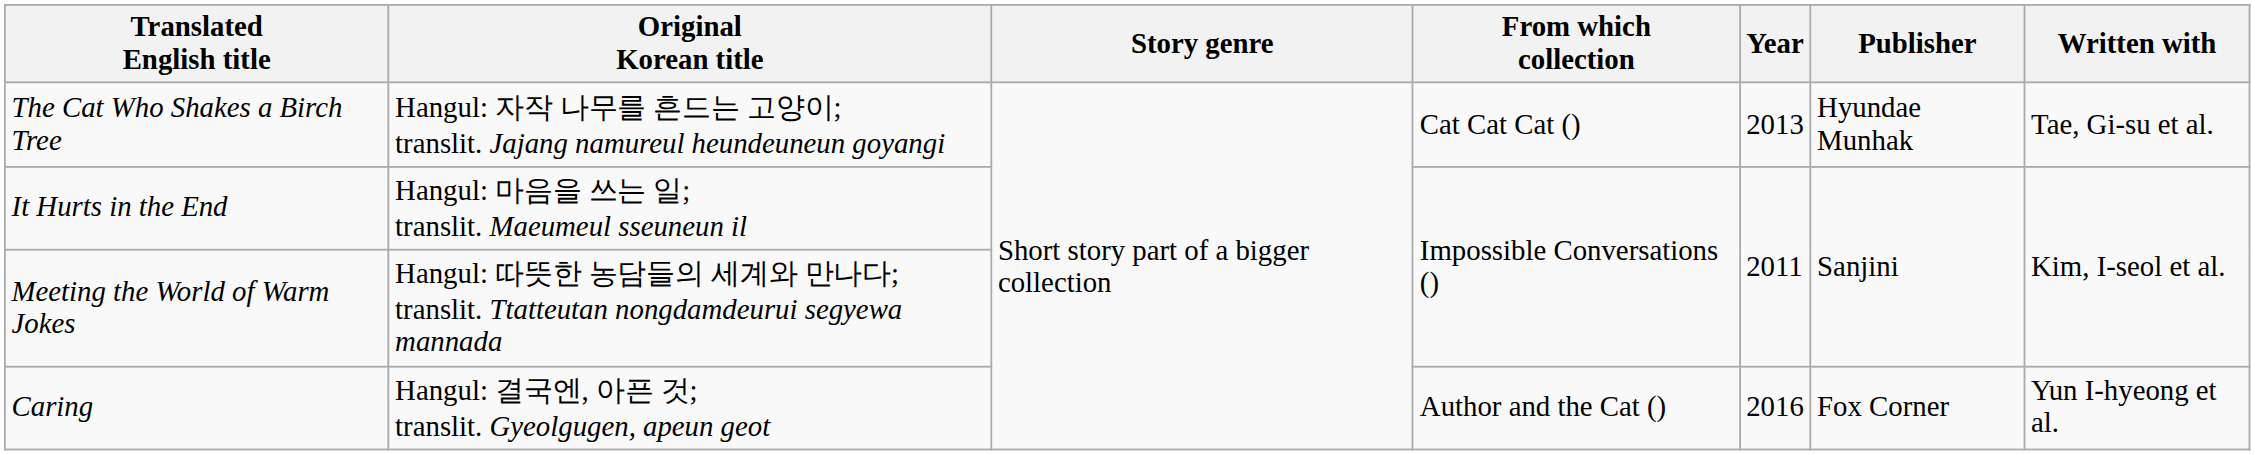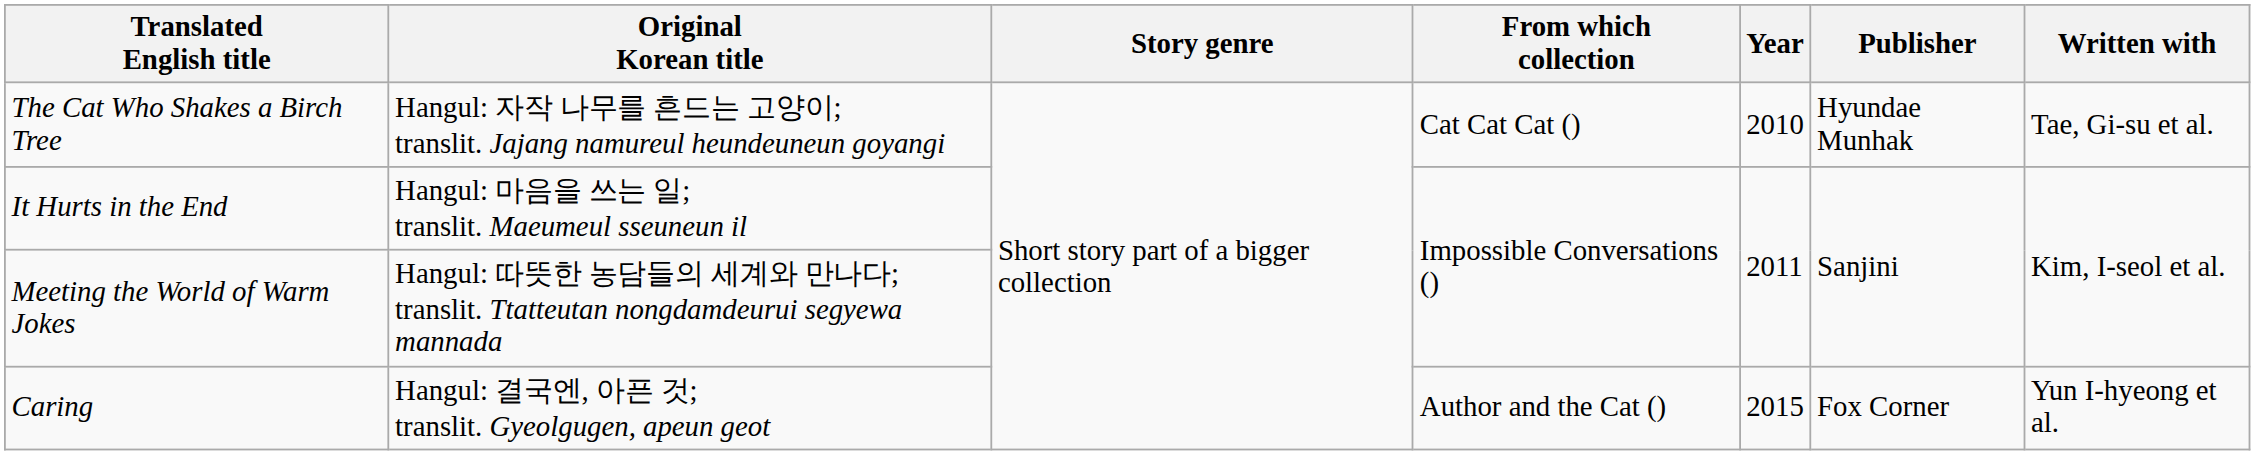The Cat Who Shakes a Birch Tree | Year: 2013 -> 2010
Caring | Year: 2016 -> 2015
